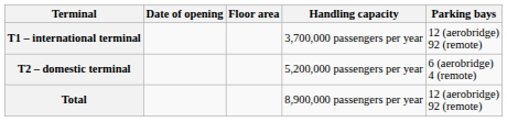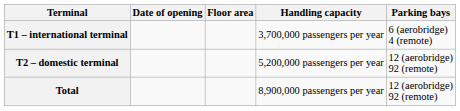T1 – international terminal | Parking bays: 12 (aerobridge) 92 (remote) -> 6 (aerobridge) 4 (remote)
T2 – domestic terminal | Parking bays: 6 (aerobridge) 4 (remote) -> 12 (aerobridge) 92 (remote)
